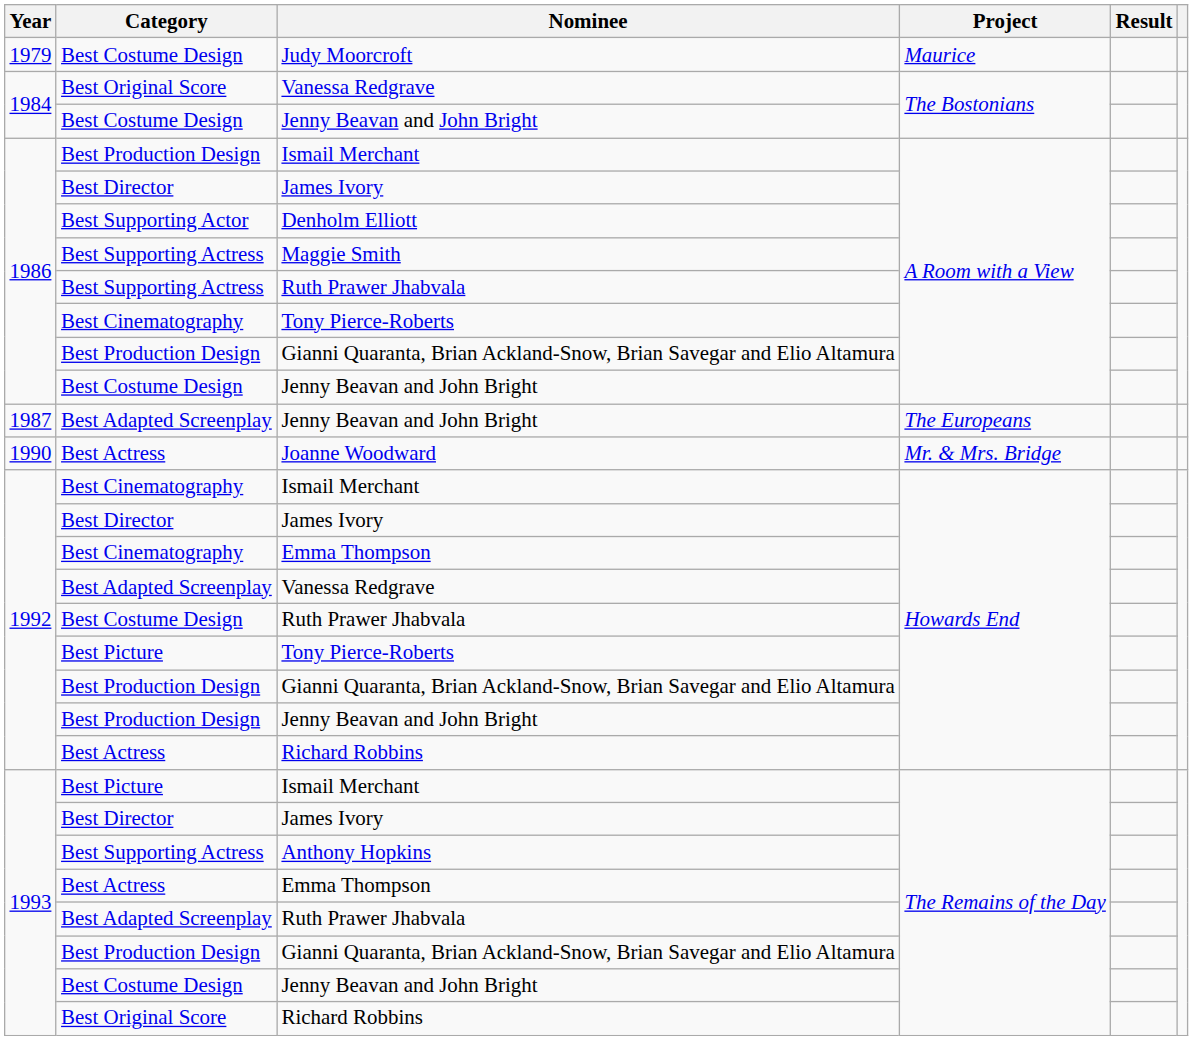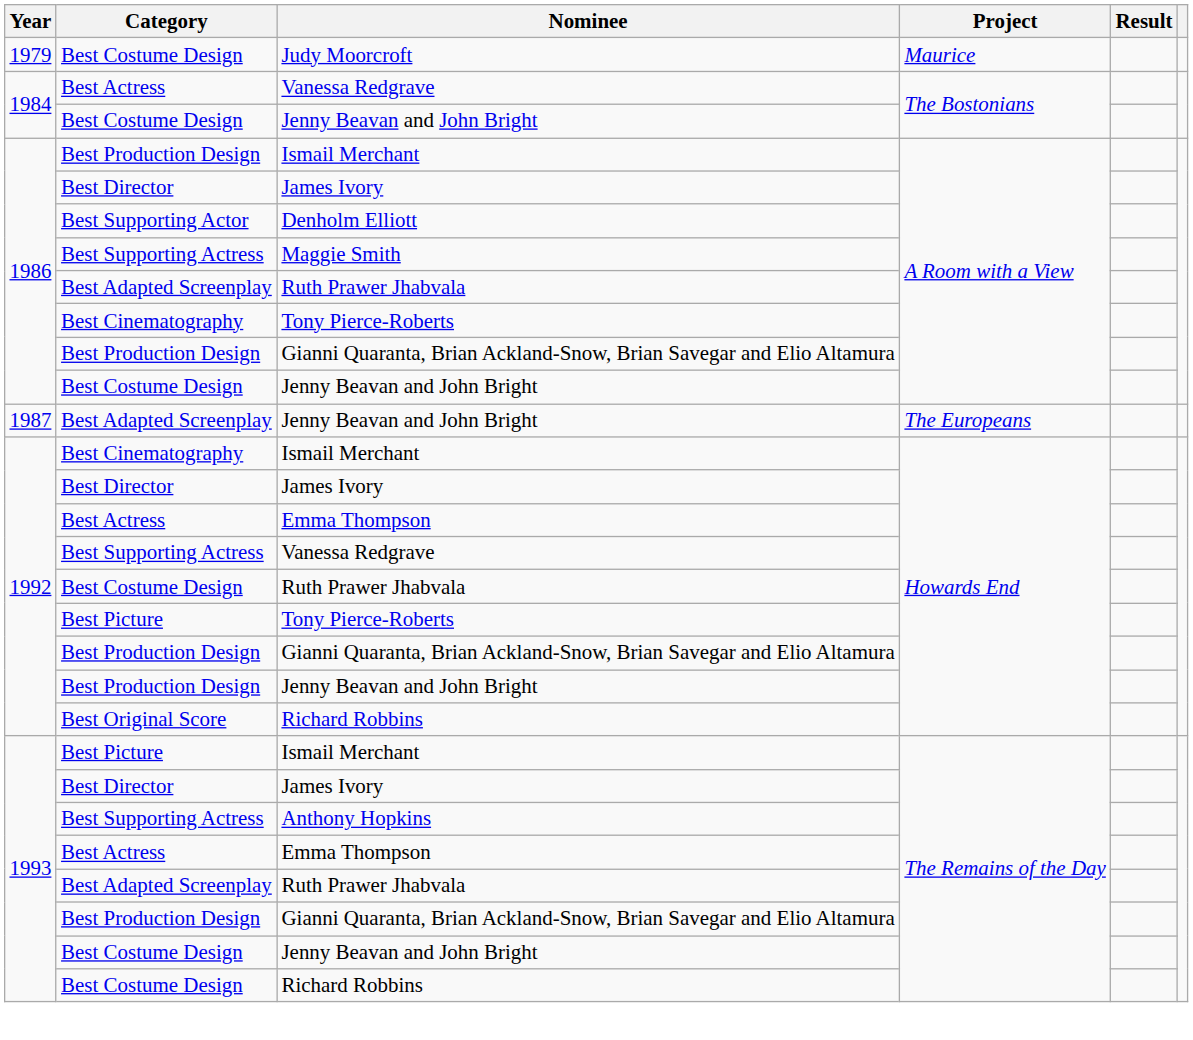1984 / Vanessa Redgrave | Category: Best Original Score -> Best Actress
1986 / Ruth Prawer Jhabvala | Category: Best Supporting Actress -> Best Adapted Screenplay
- row: 1990 | Best Actress | Joanne Woodward | Mr. & Mrs. Bridge
1992 / Emma Thompson | Category: Best Cinematography -> Best Actress
1992 / Vanessa Redgrave | Category: Best Adapted Screenplay -> Best Supporting Actress
1992 / Richard Robbins | Category: Best Actress -> Best Original Score
1993 / Richard Robbins | Category: Best Original Score -> Best Costume Design
